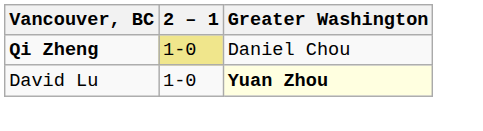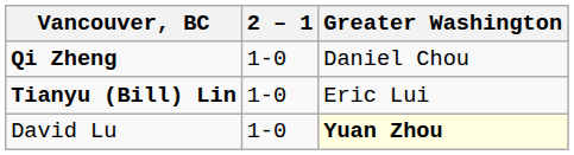Qi Zheng | 2 – 1: khaki background -> no background
+ row: Tianyu (Bill) Lin | 1-0 | Eric Lui
